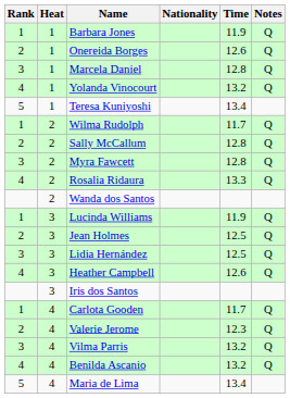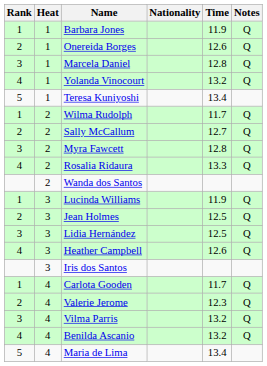Sally McCallum | Time: 12.8 -> 12.7
